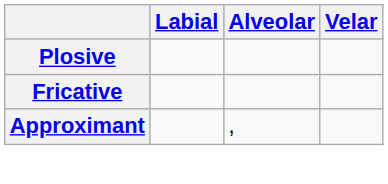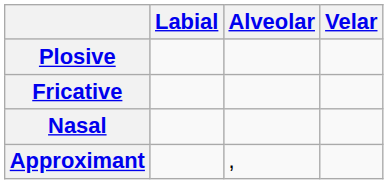+ row: Nasal
